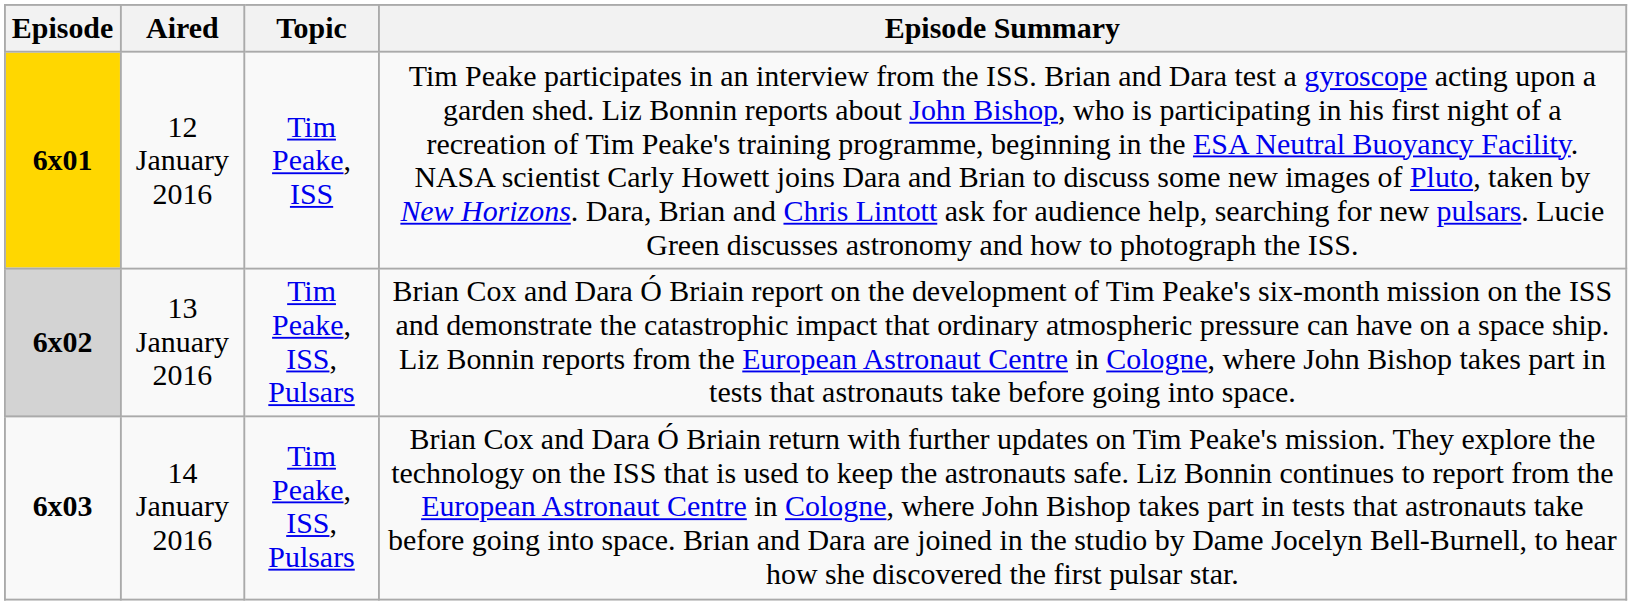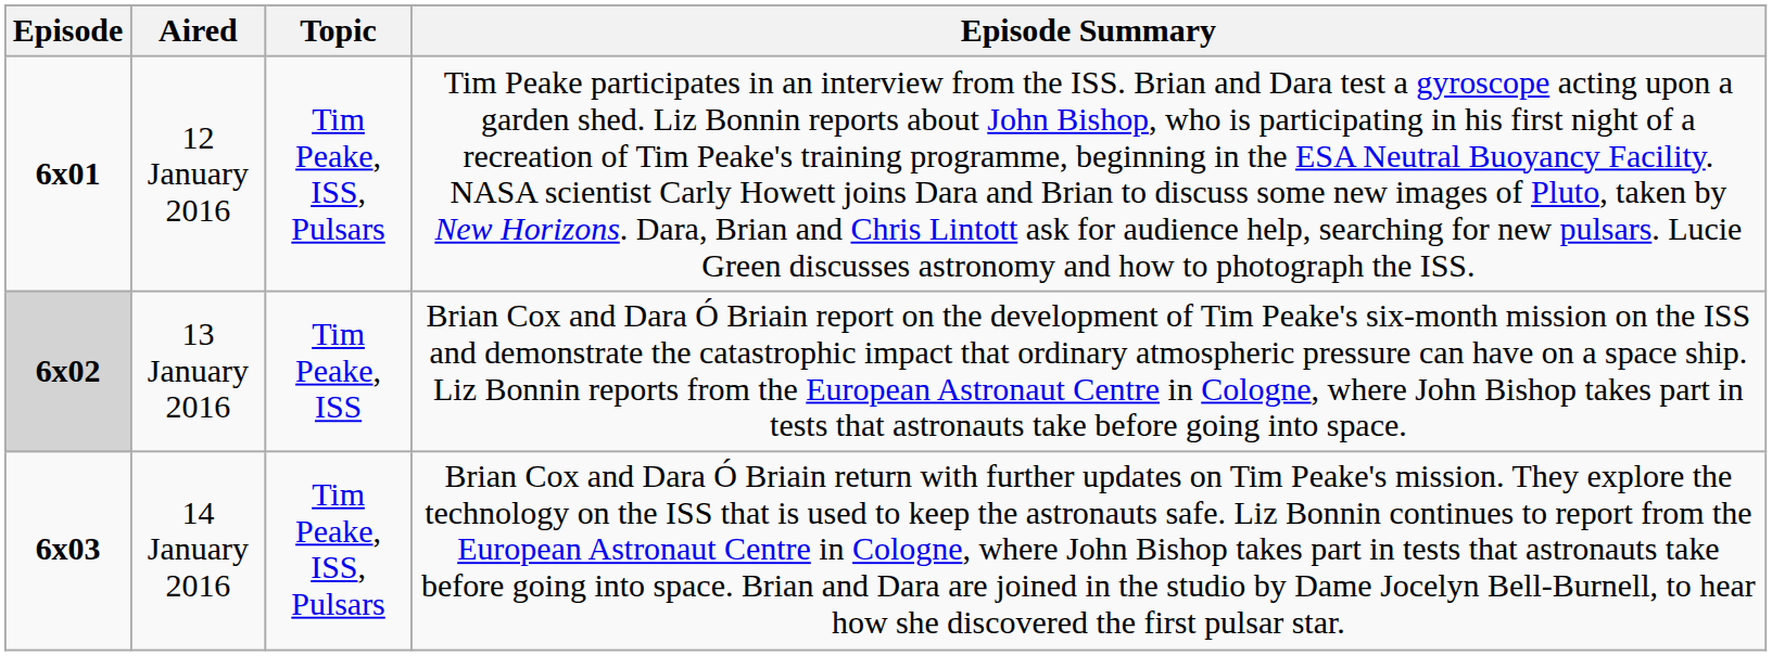12 January 2016 | Episode: gold background -> no background
12 January 2016 | Topic: Tim Peake, ISS -> Tim Peake, ISS, Pulsars
13 January 2016 | Topic: Tim Peake, ISS, Pulsars -> Tim Peake, ISS
